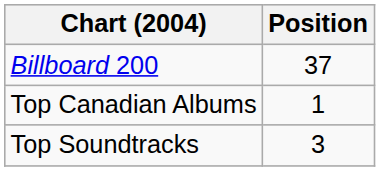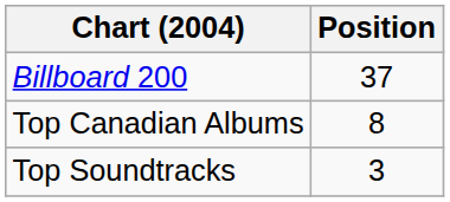Top Canadian Albums | Position: 1 -> 8
